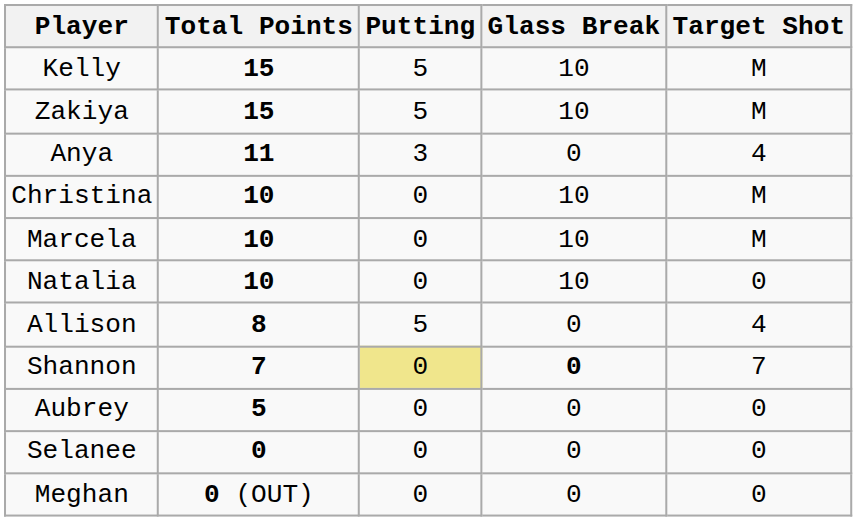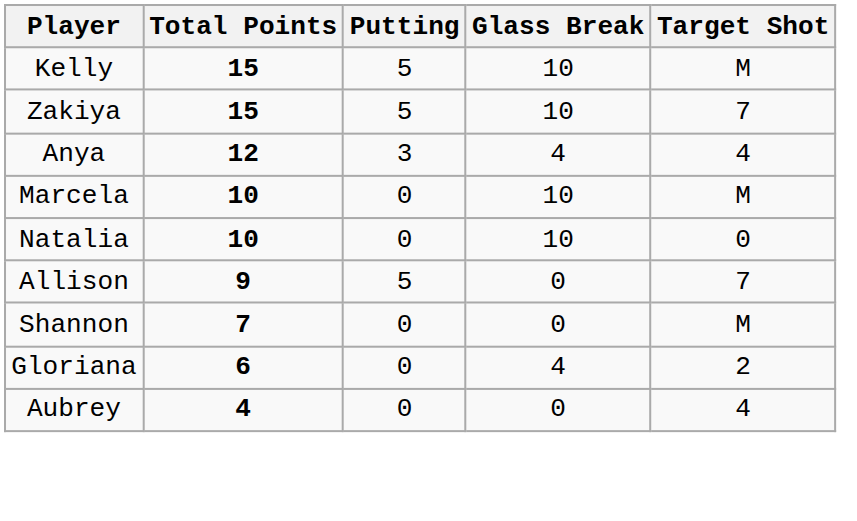Zakiya | Target Shot: M -> 7
Anya | Total Points: 11 -> 12
Anya | Glass Break: 0 -> 4
- row: Christina | 10 | 0 | 10 | M
Allison | Total Points: 8 -> 9
Allison | Target Shot: 4 -> 7
Shannon | Putting: khaki background -> no background
Shannon | Glass Break: bold -> normal
Shannon | Target Shot: 7 -> M
+ row: Gloriana | 6 | 0 | 4 | 2
Aubrey | Total Points: 5 -> 4
Aubrey | Target Shot: 0 -> 4
- row: Selanee | 0 | 0 | 0 | 0
- row: Meghan | 0 (OUT) | 0 | 0 | 0
